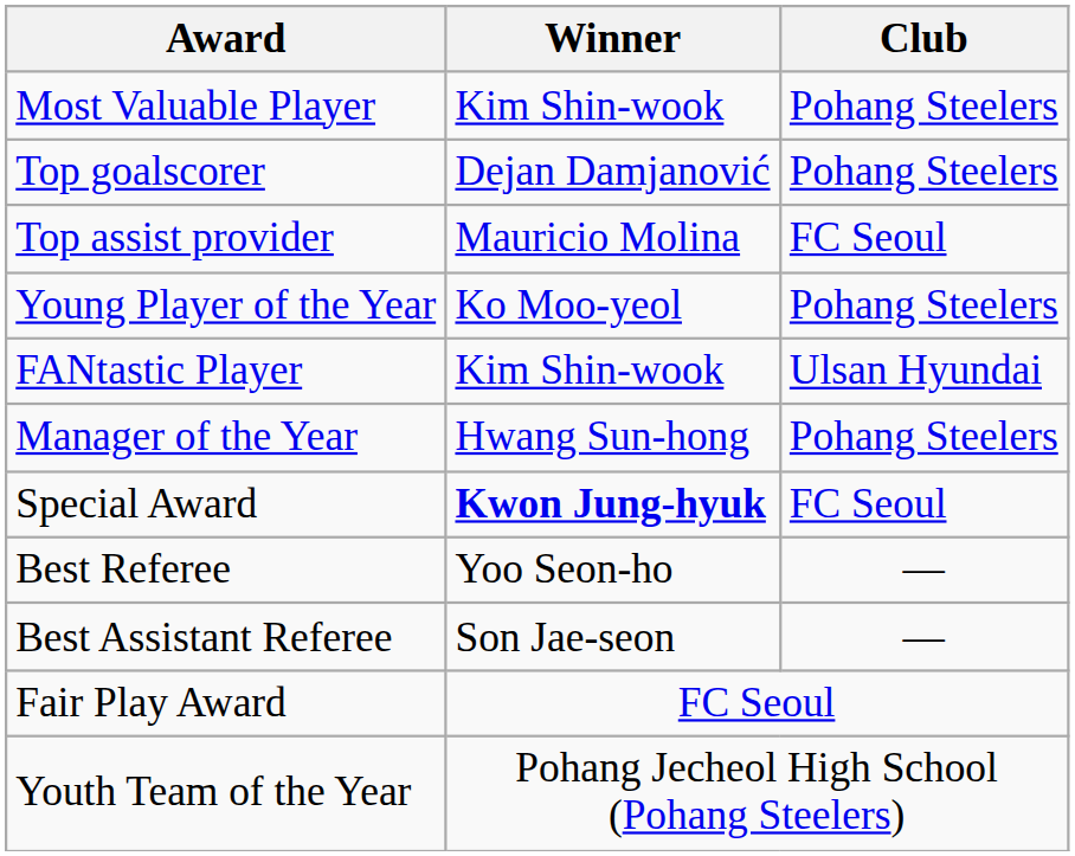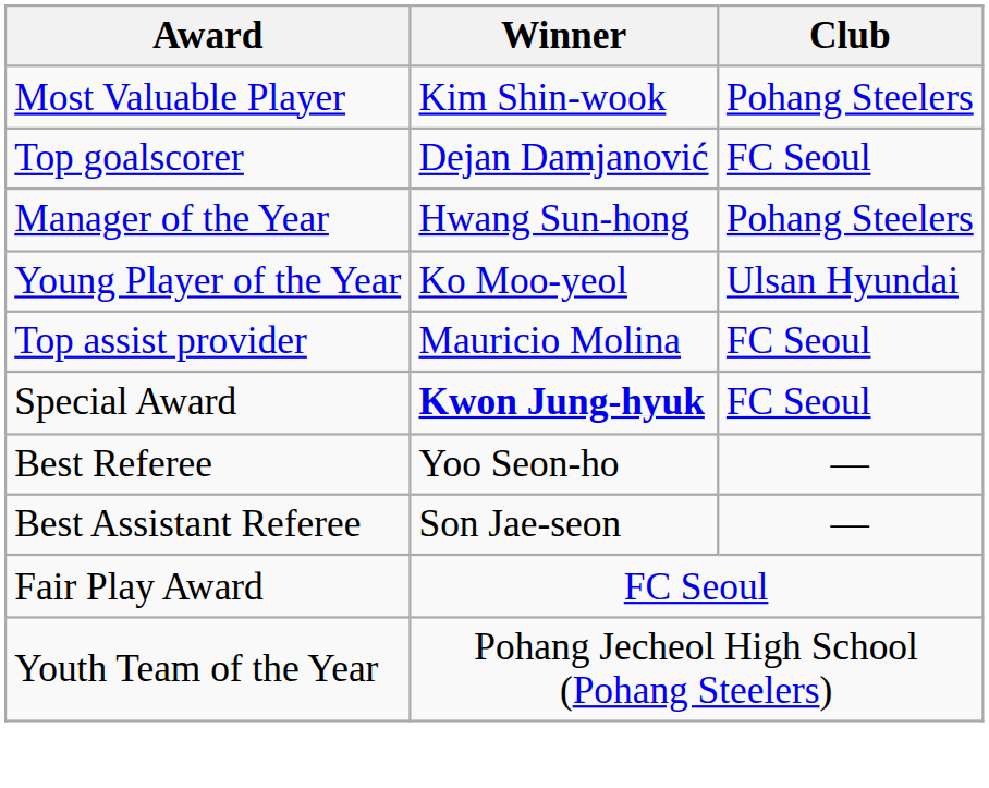Top goalscorer | Club: Pohang Steelers -> FC Seoul
rows swapped: Top assist provider <-> Manager of the Year
Young Player of the Year | Club: Pohang Steelers -> Ulsan Hyundai
- row: FANtastic Player | Kim Shin-wook | Ulsan Hyundai
